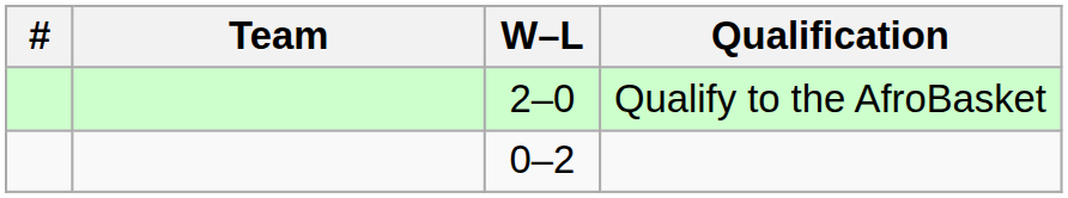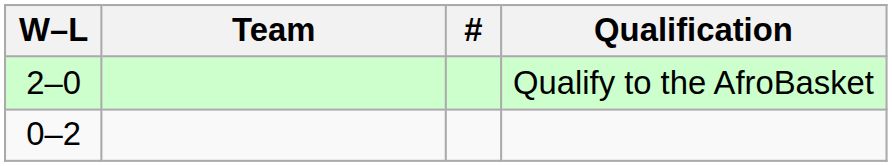columns swapped: # <-> W–L
